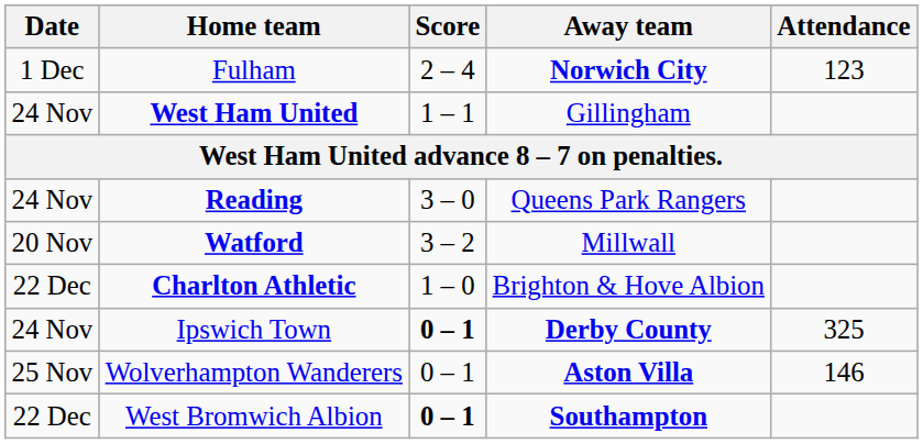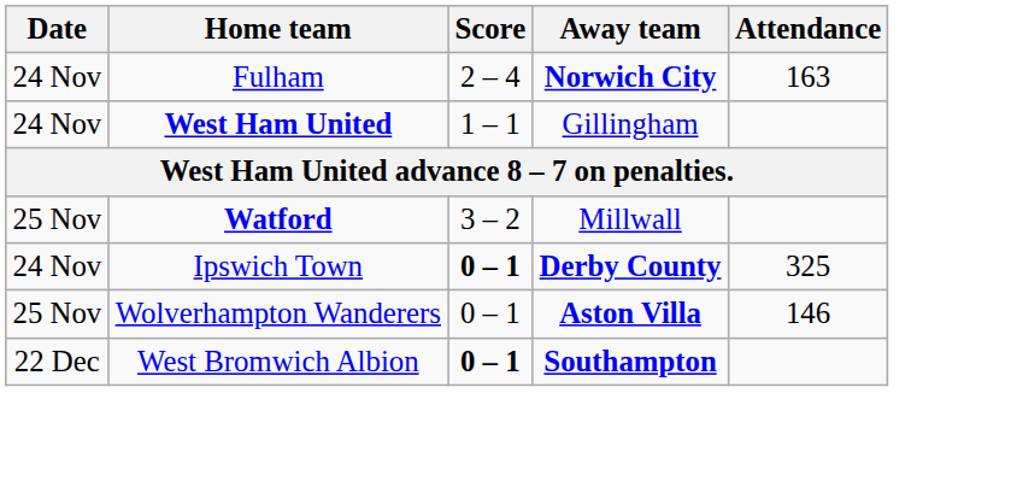Fulham | Date: 1 Dec -> 24 Nov
Fulham | Attendance: 123 -> 163
- row: 24 Nov | Reading | 3 – 0 | Queens Park Rangers
Watford | Date: 20 Nov -> 25 Nov
- row: 22 Dec | Charlton Athletic | 1 – 0 | Brighton & Hove Albion
